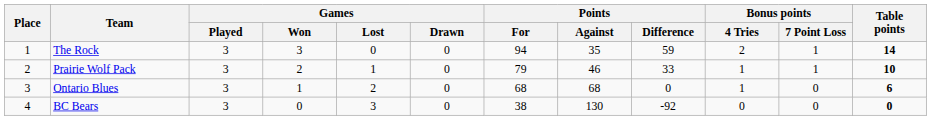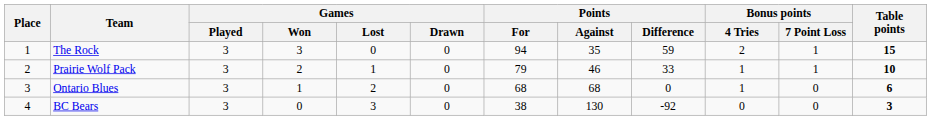The Rock | Table points: 14 -> 15
BC Bears | Table points: 0 -> 3
